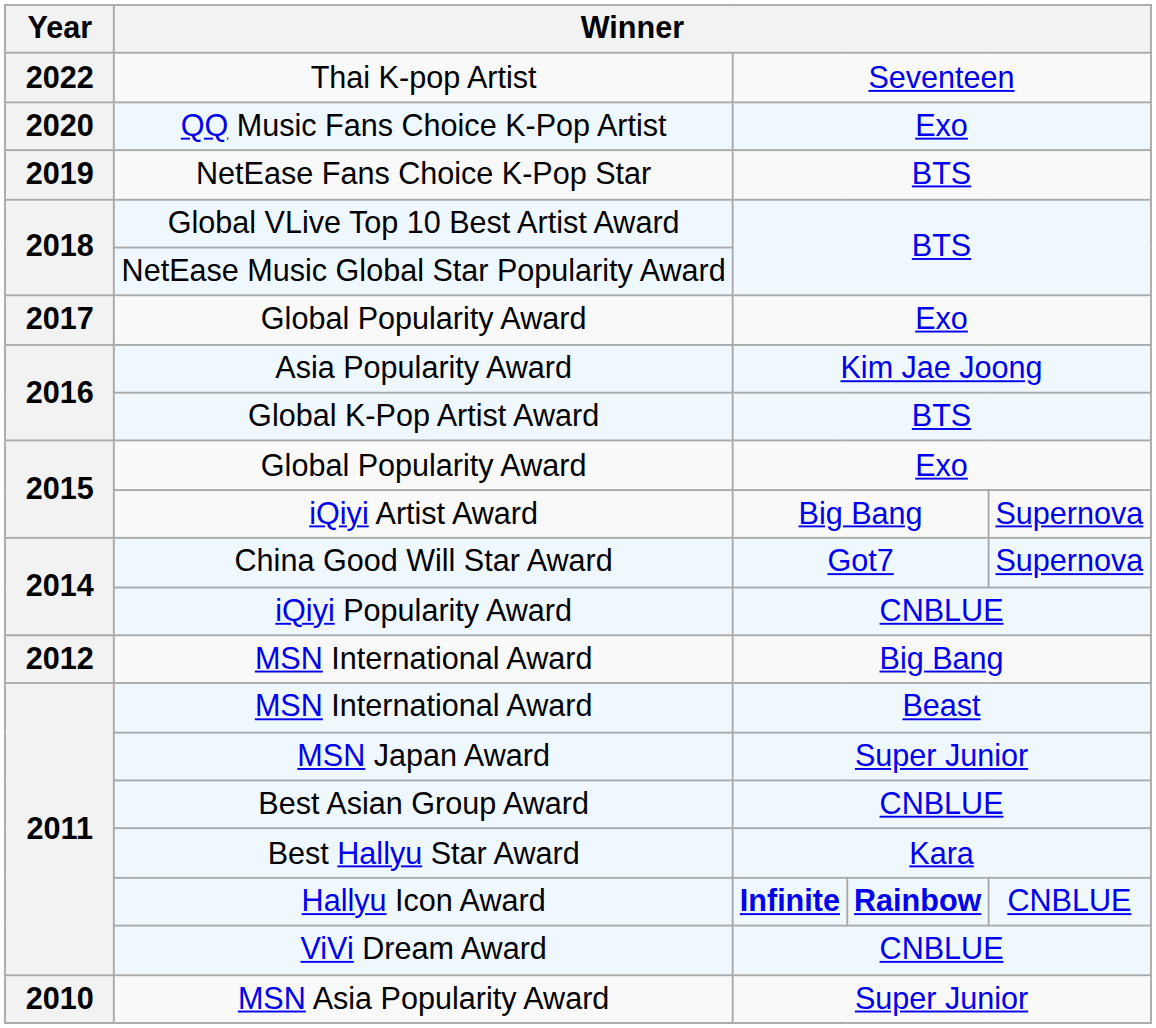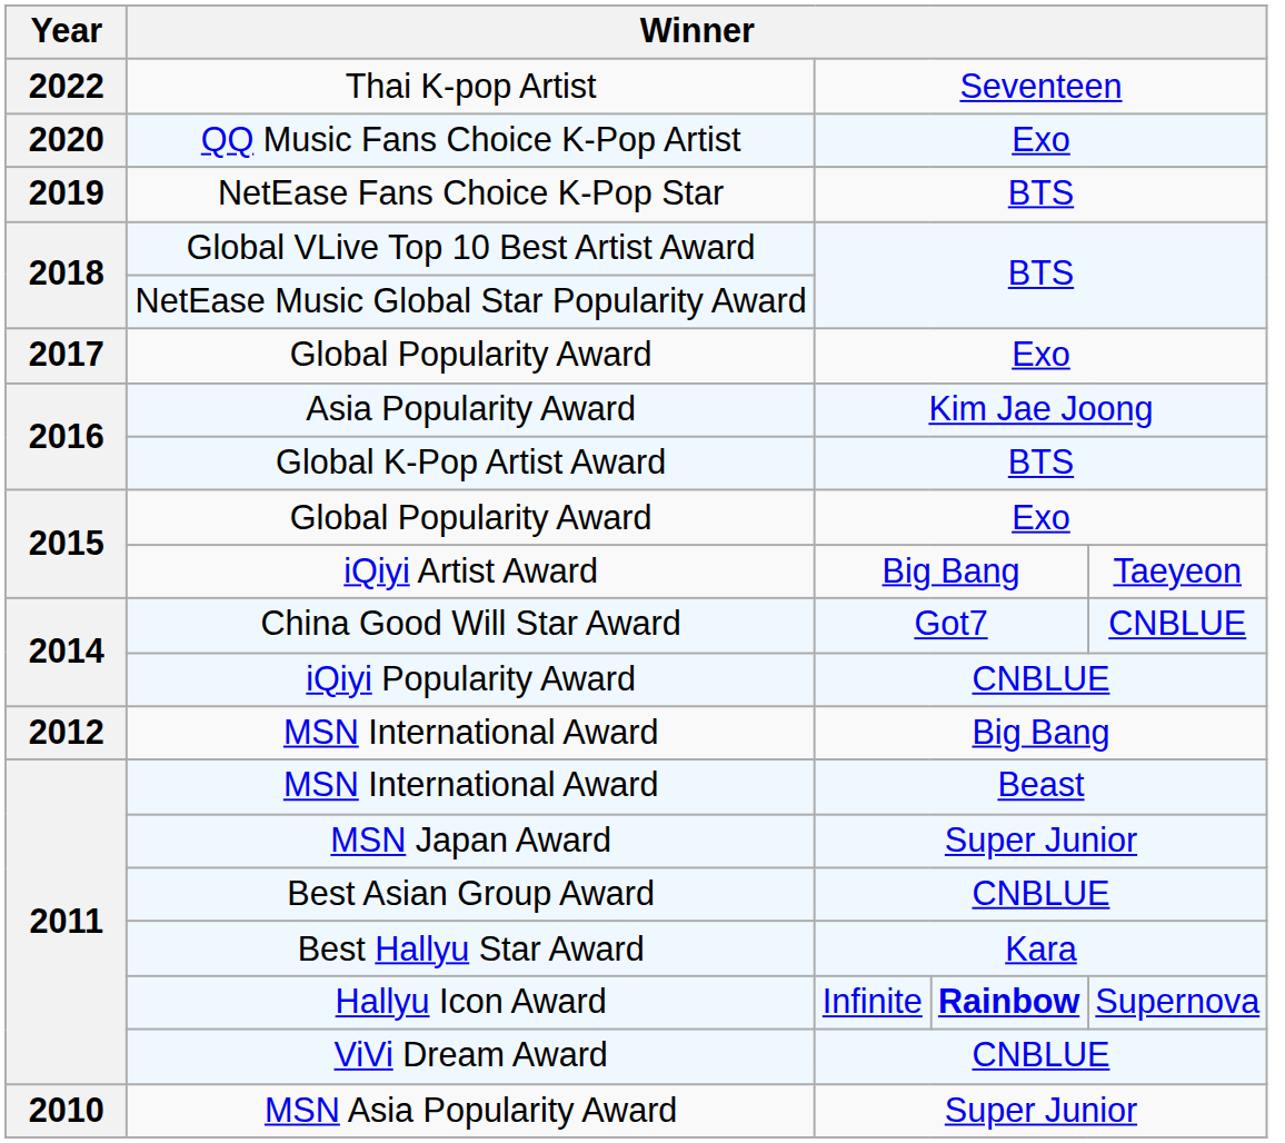iQiyi Artist Award | column 5: Supernova -> Taeyeon
China Good Will Star Award | column 5: Supernova -> CNBLUE
Hallyu Icon Award | column 3: bold -> normal
Hallyu Icon Award | column 5: CNBLUE -> Supernova
